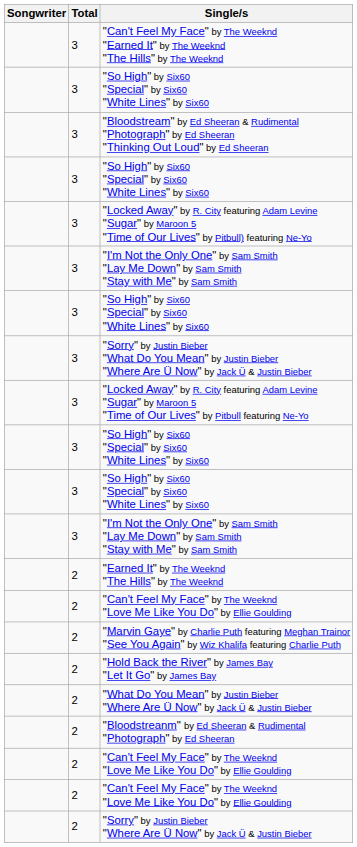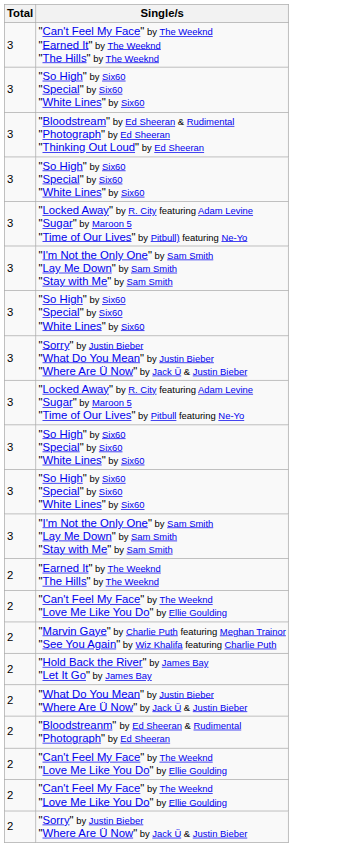- column: Songwriter
